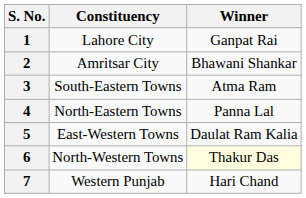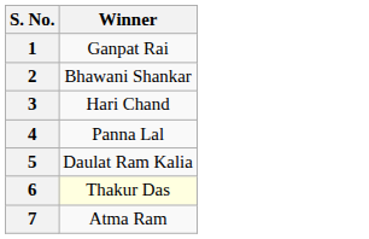- column: Constituency | Lahore City | Amritsar City | South-Eastern Towns | North-Eastern Towns | East-Western Towns | North-Western Towns | Western Punjab
3 | Winner: Atma Ram -> Hari Chand
7 | Winner: Hari Chand -> Atma Ram
